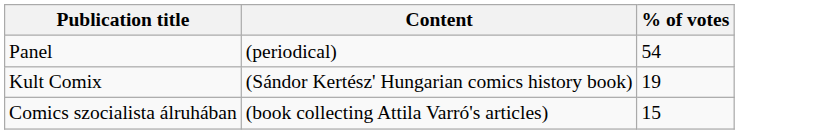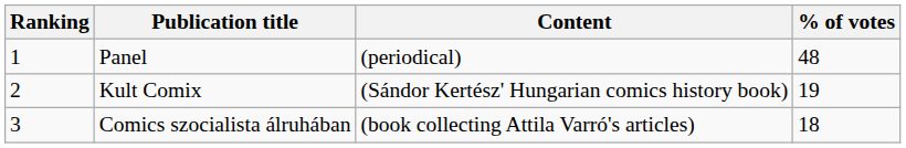+ column: Ranking | 1 | 2 | 3
Panel | % of votes: 54 -> 48
Comics szocialista álruhában | % of votes: 15 -> 18
